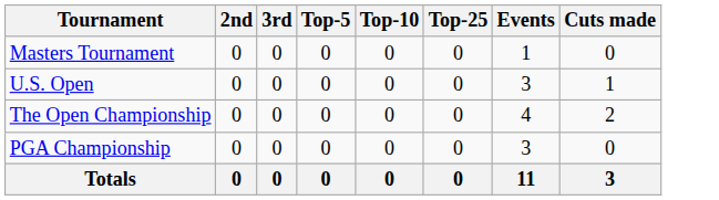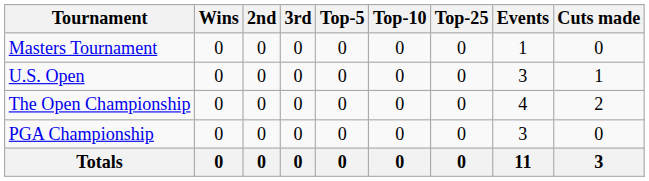+ column: Wins | 0 | 0 | 0 | 0 | 0
